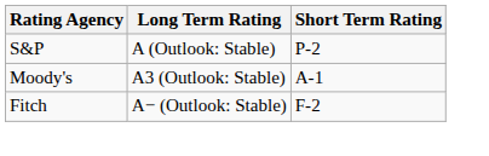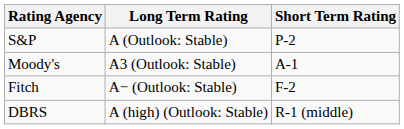+ row: DBRS | A (high) (Outlook: Stable) | R-1 (middle)
